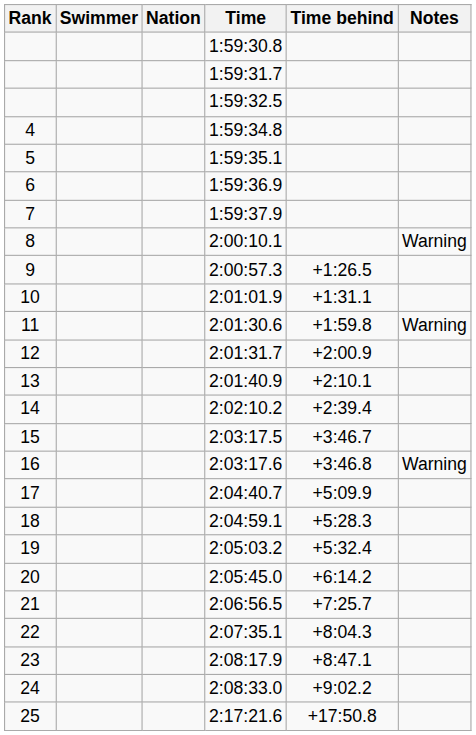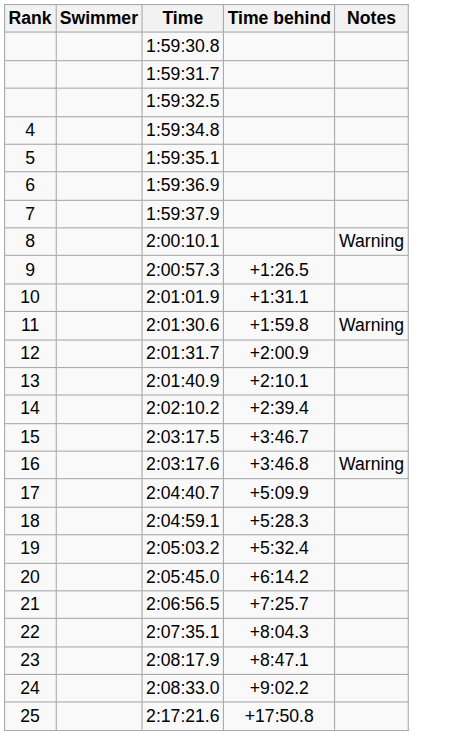- column: Nation
